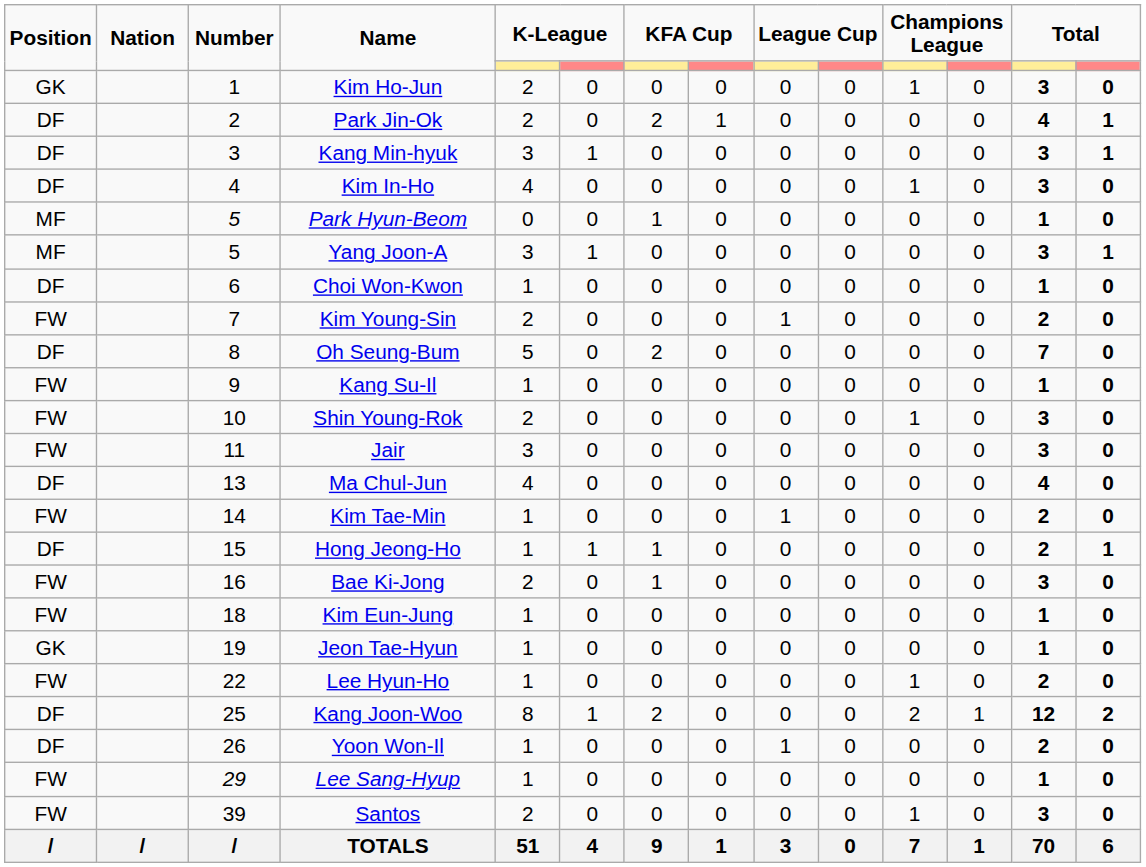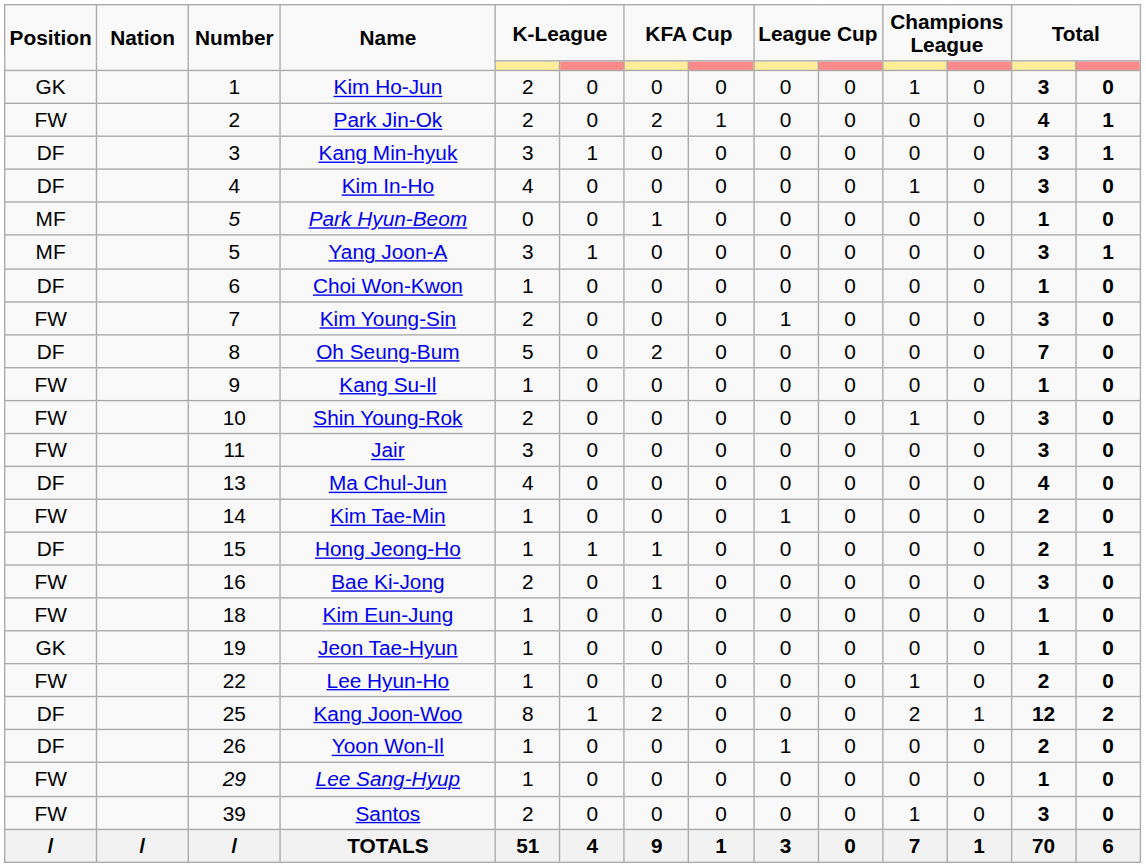Park Jin-Ok | Position: DF -> FW
Kim Young-Sin | column 13: 2 -> 3
